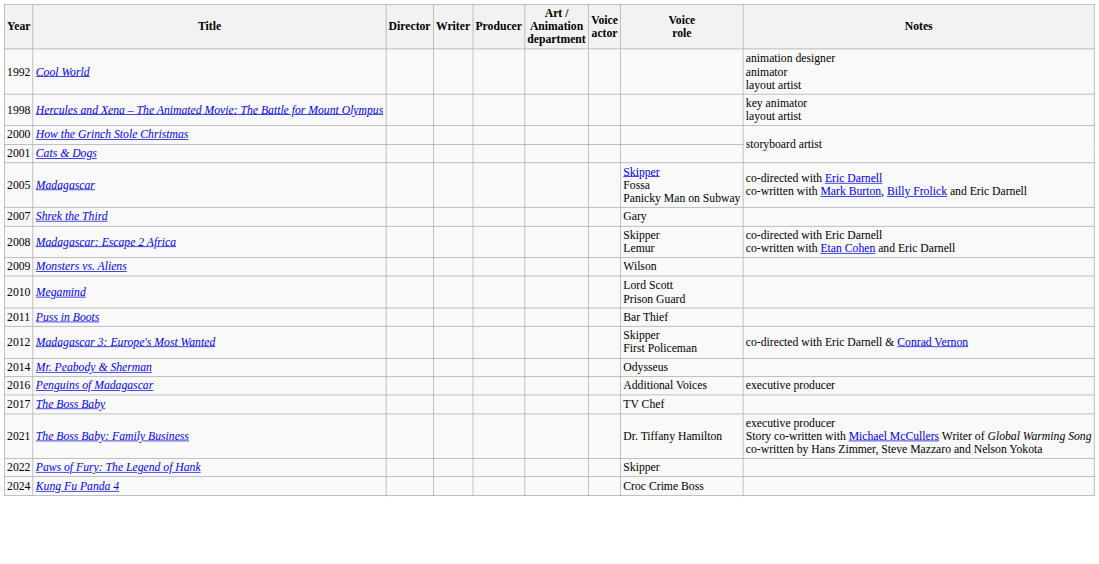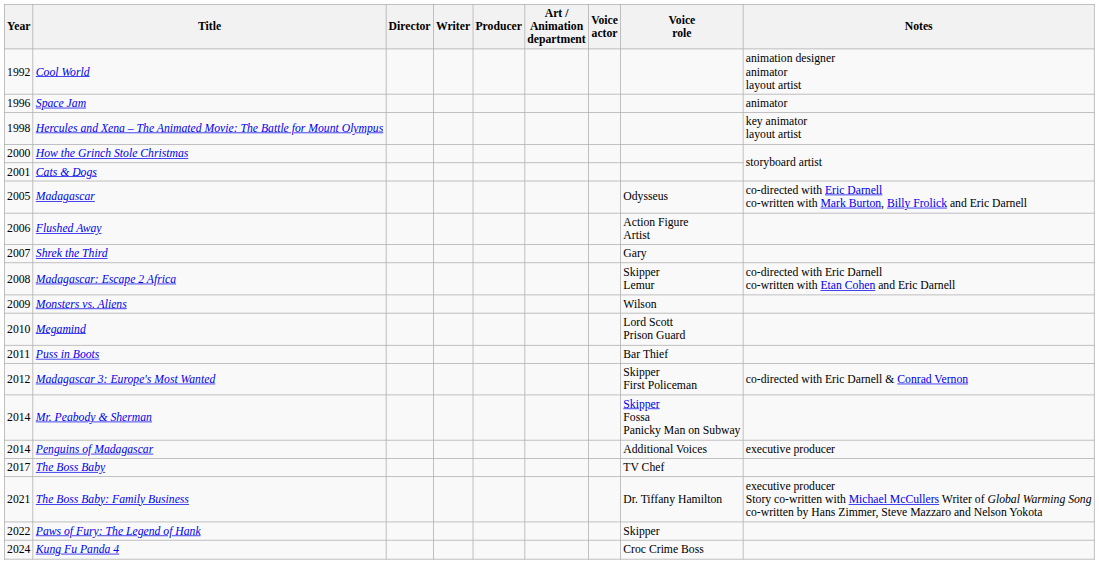+ row: 1996 | Space Jam | animator
Madagascar | Voice role: Skipper Fossa Panicky Man on Subway -> Odysseus
+ row: 2006 | Flushed Away | Action Figure Artist
Mr. Peabody & Sherman | Voice role: Odysseus -> Skipper Fossa Panicky Man on Subway
Penguins of Madagascar | Year: 2016 -> 2014
